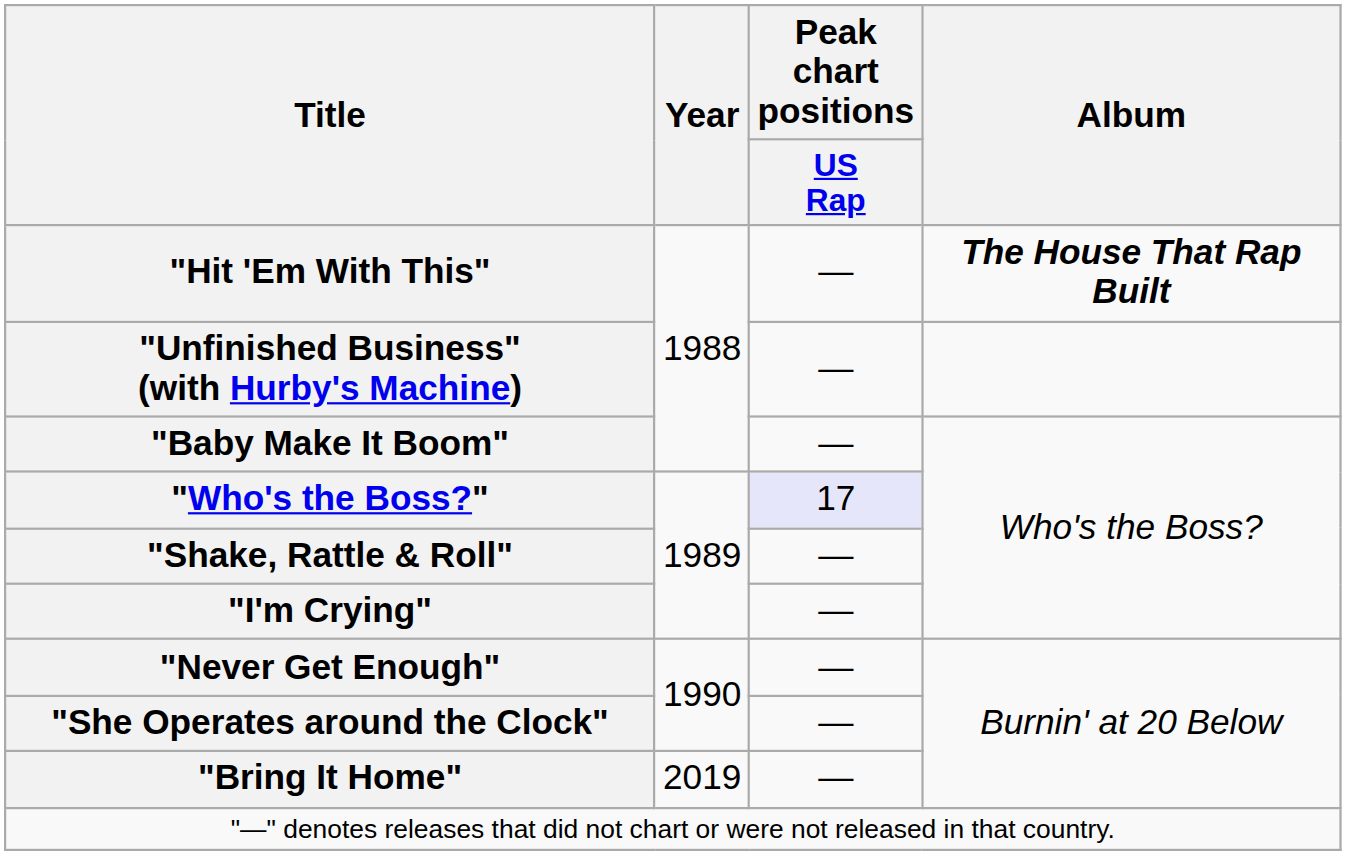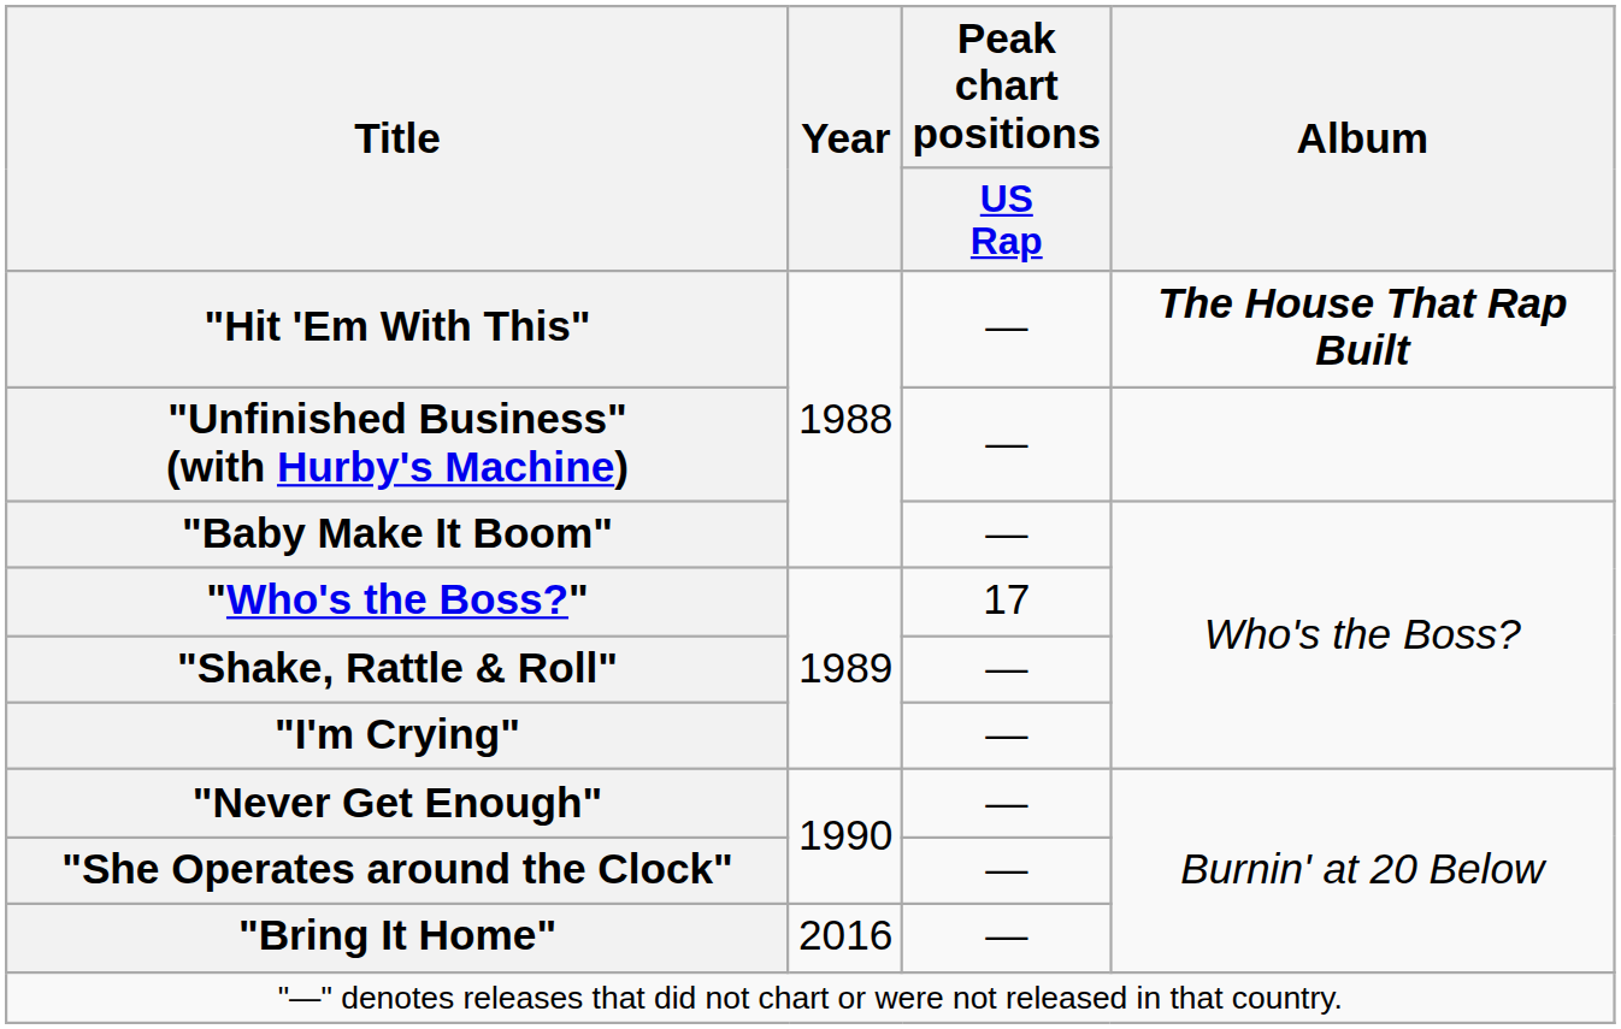"Who's the Boss?" | Peak chart positions / US Rap: lavender background -> no background
"Bring It Home" | Year: 2019 -> 2016
